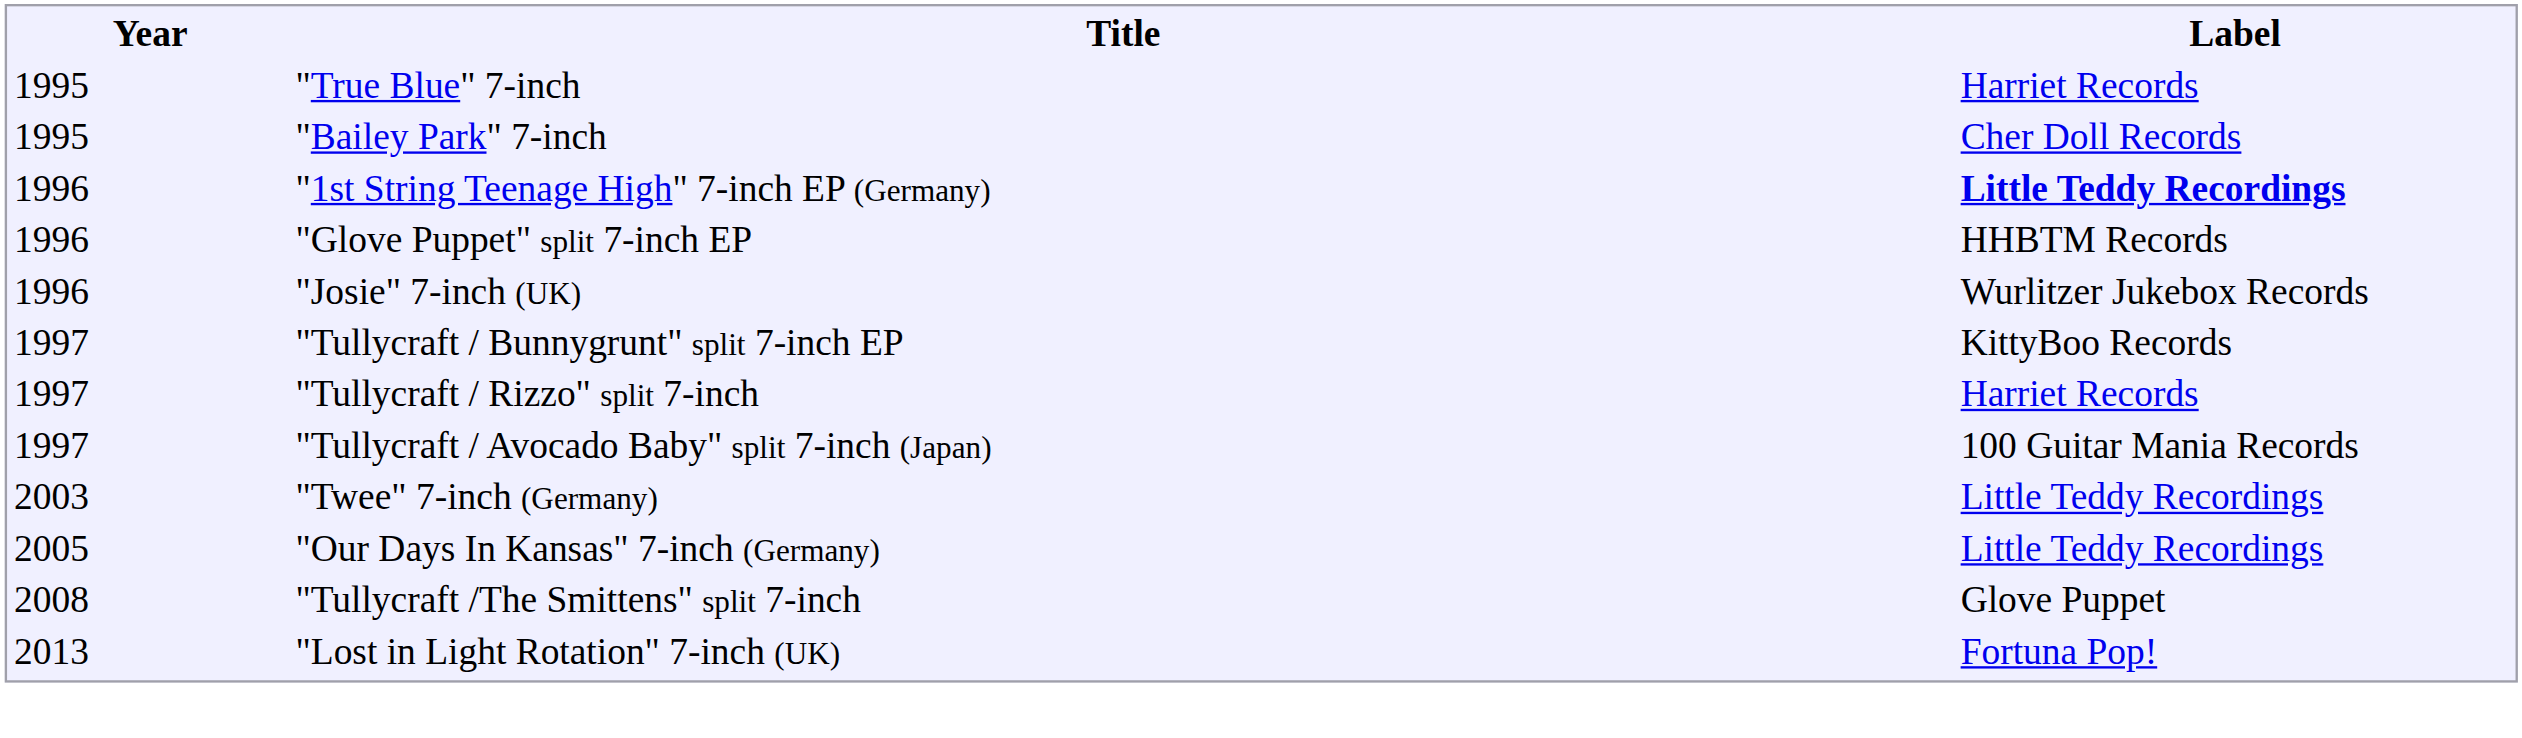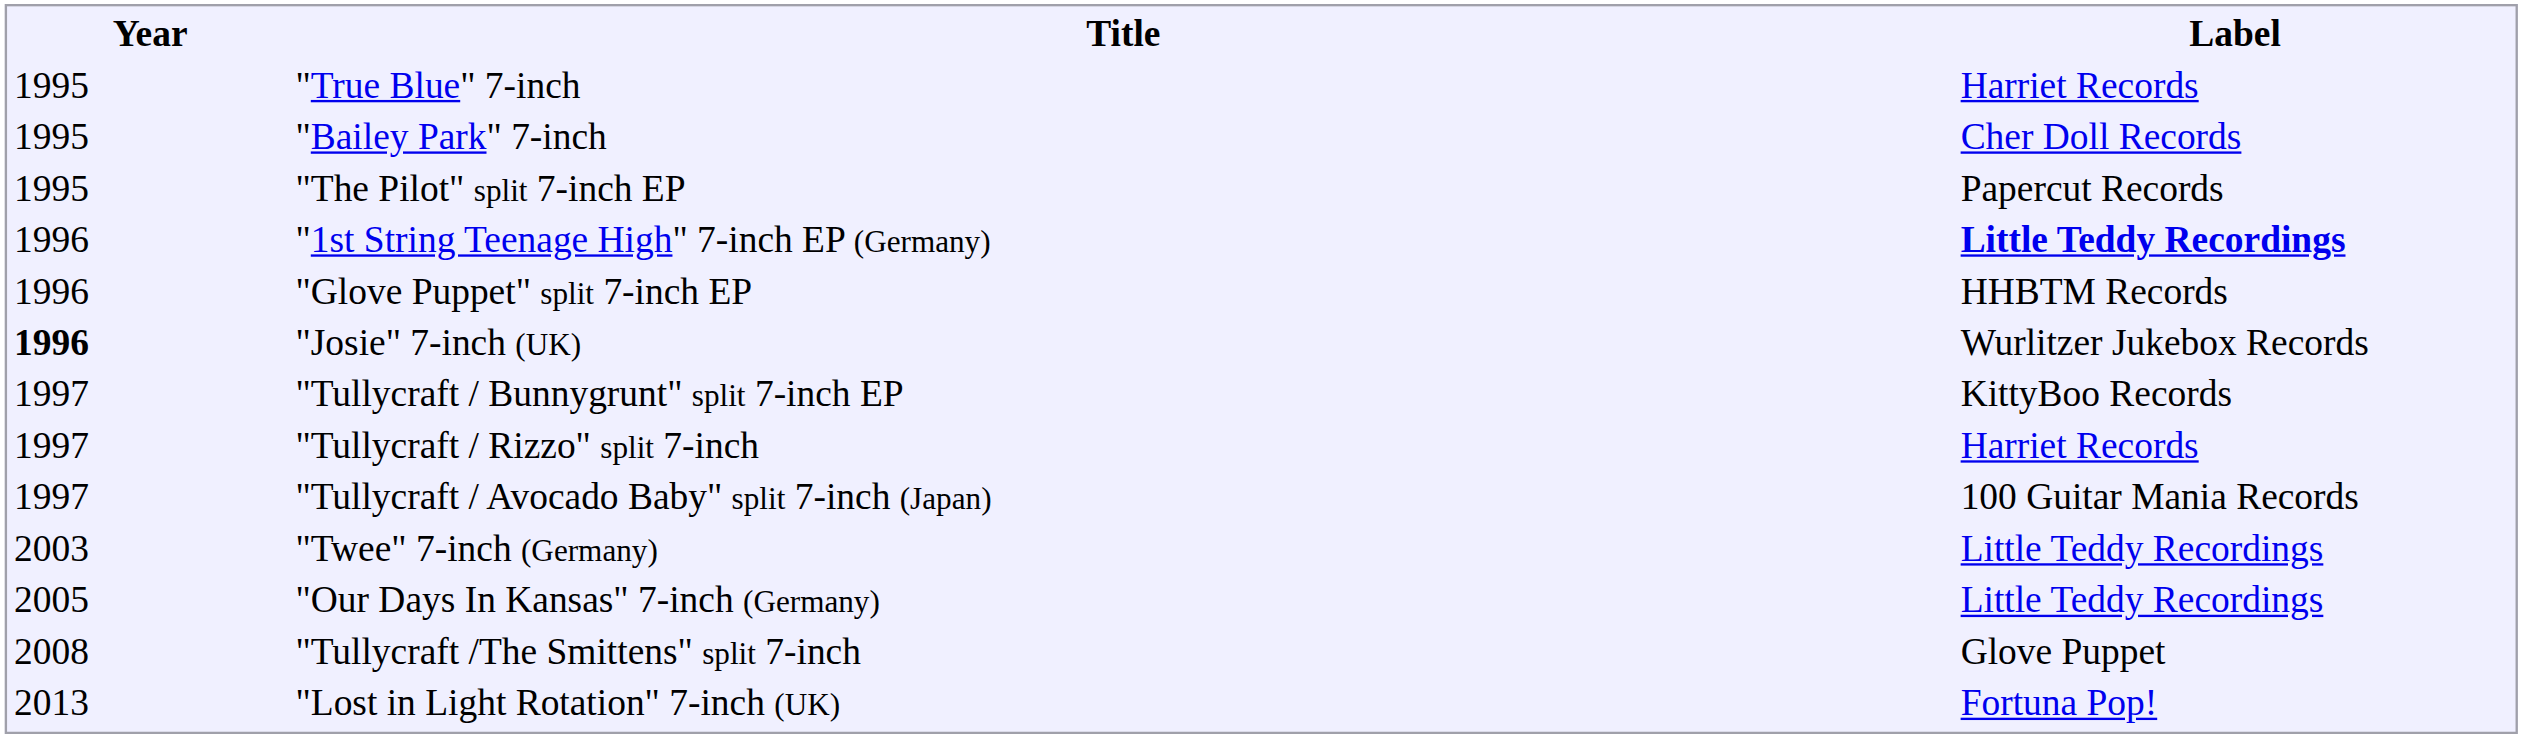+ row: 1995 | "The Pilot" split 7-inch EP | Papercut Records
"Josie" 7-inch (UK) | Year: normal -> bold
